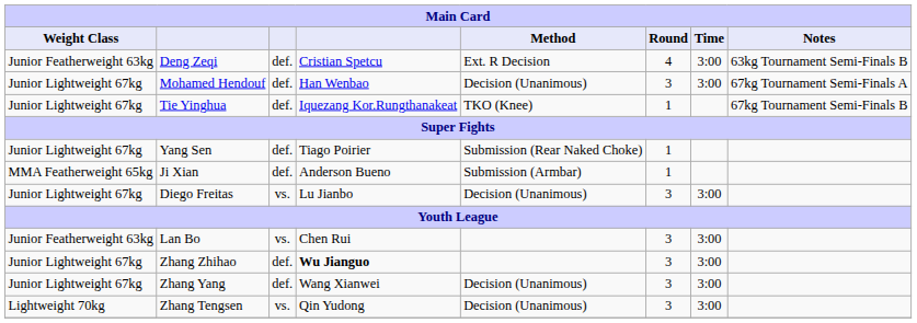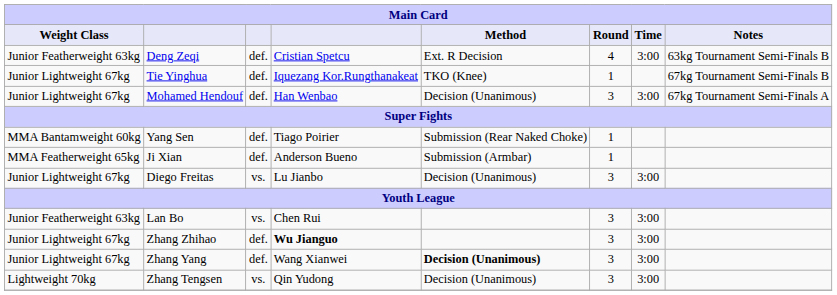rows swapped: Mohamed Hendouf <-> Tie Yinghua
Yang Sen | Weight Class: Junior Lightweight 67kg -> MMA Bantamweight 60kg
Zhang Yang | Method: normal -> bold
